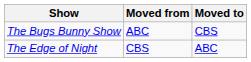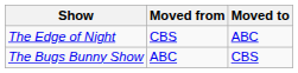rows swapped: The Edge of Night <-> The Bugs Bunny Show
